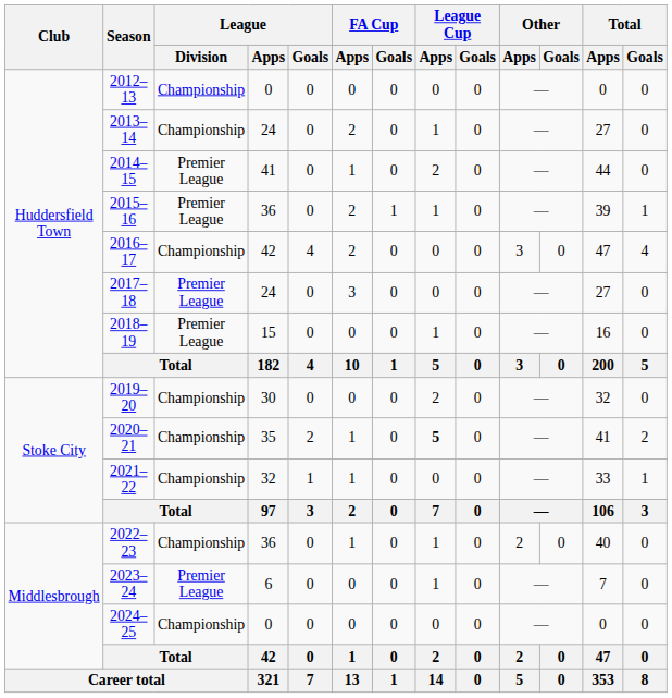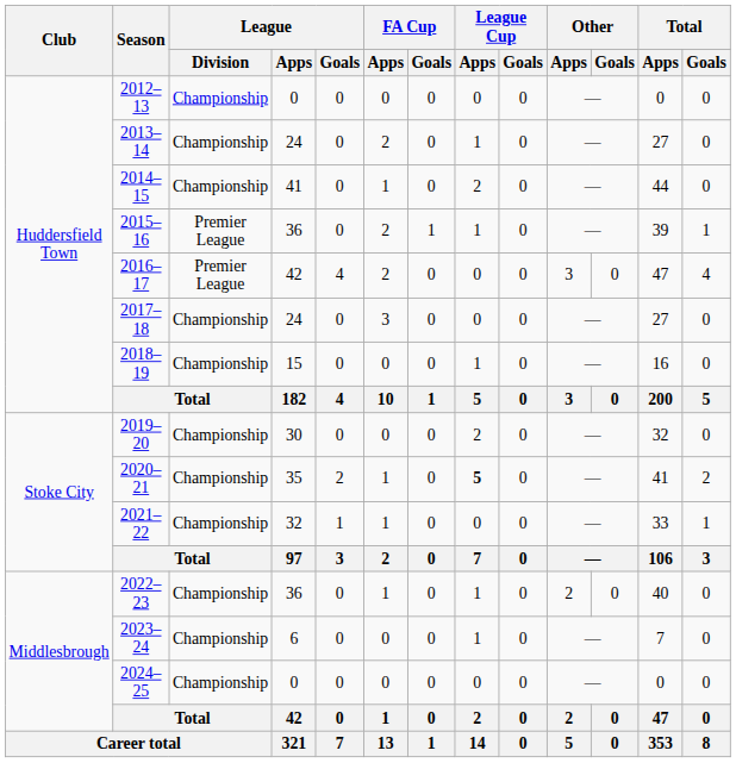2014–15 | League / Division: Premier League -> Championship
2016–17 | League / Division: Championship -> Premier League
2017–18 | League / Division: Premier League -> Championship
2018–19 | League / Division: Premier League -> Championship
2023–24 | League / Division: Premier League -> Championship
